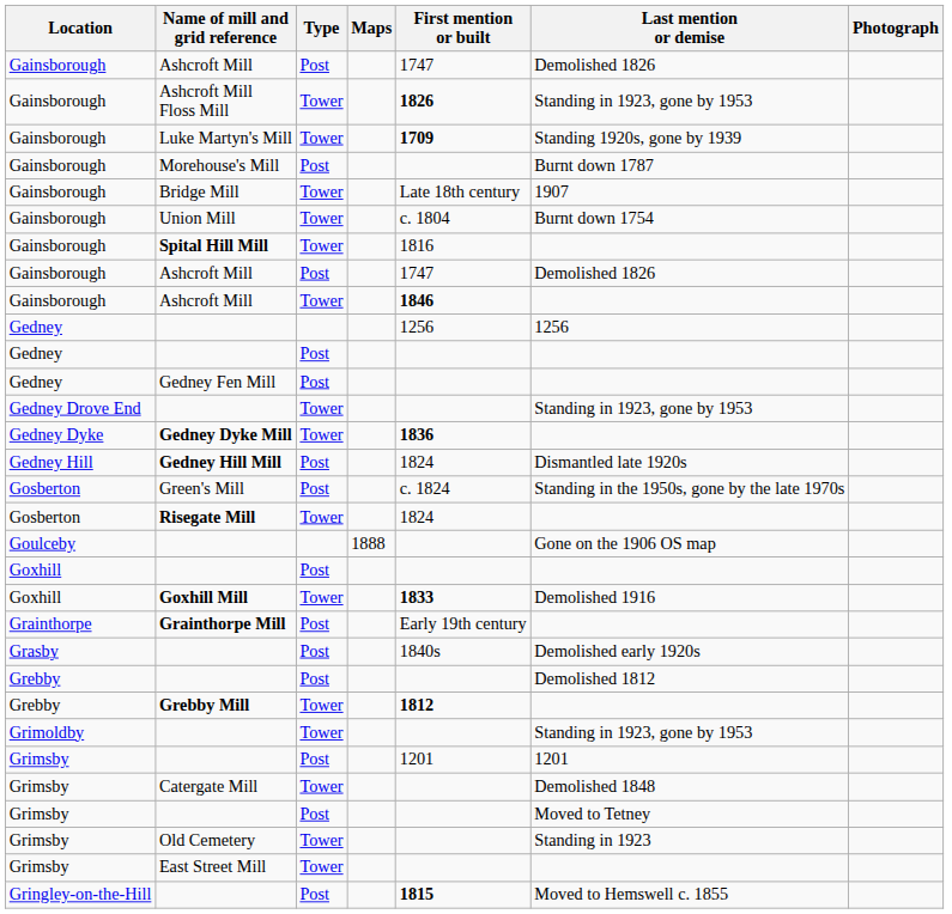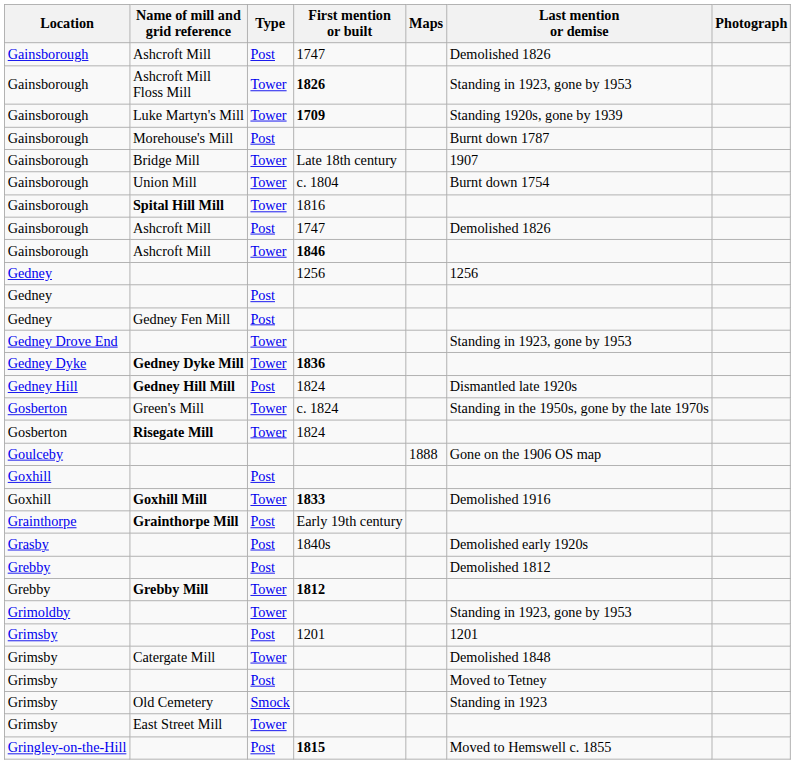columns swapped: Maps <-> First mention or built
Green's Mill | Type: Post -> Tower
Old Cemetery | Type: Tower -> Smock
